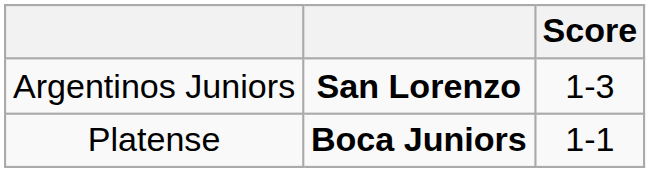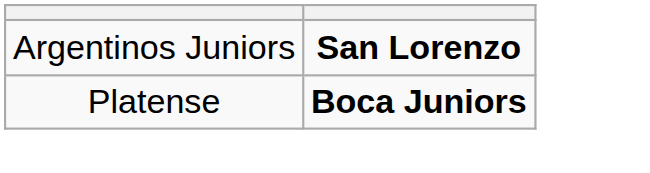- column: Score | 1-3 | 1-1
